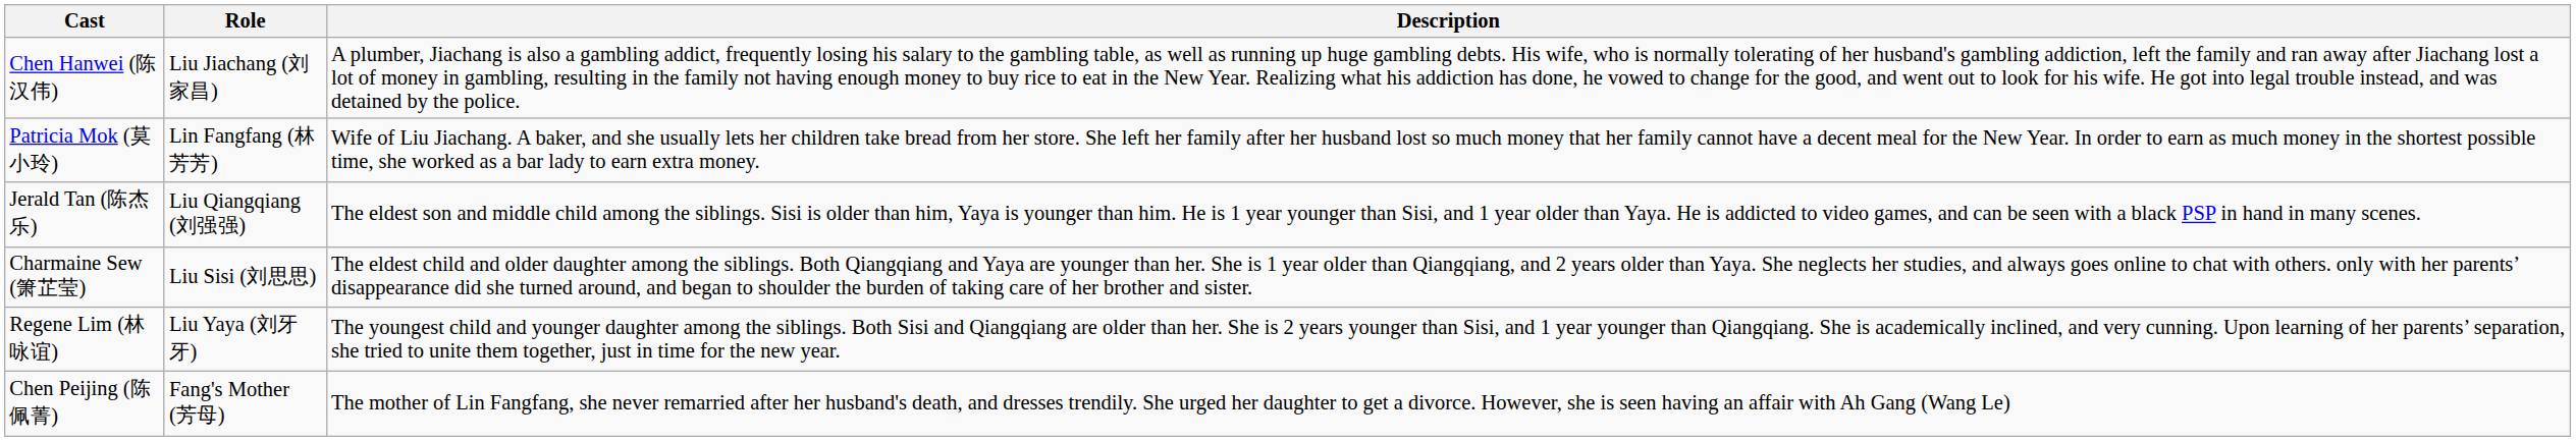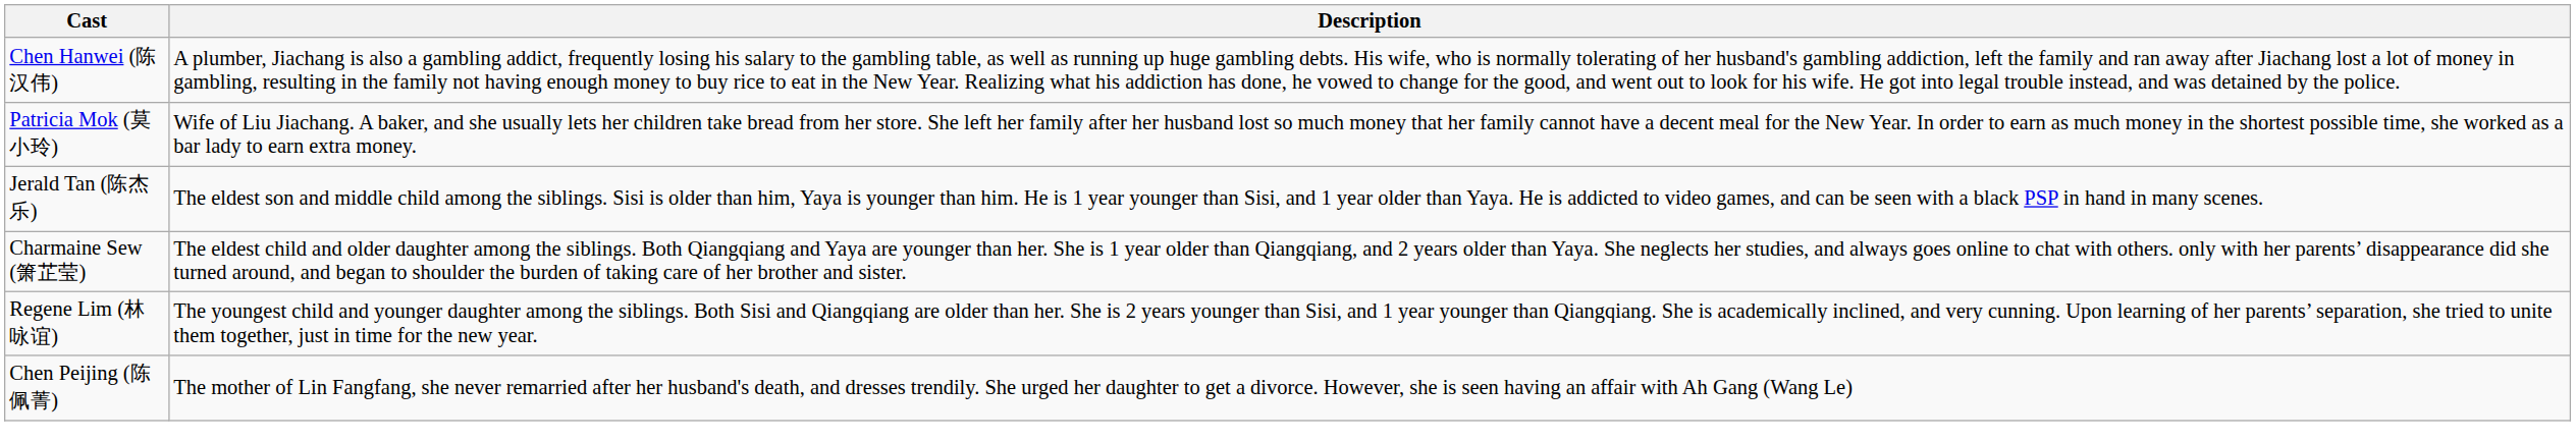- column: Role | Liu Jiachang (刘家昌) | Lin Fangfang (林芳芳) | Liu Qiangqiang (刘强强) | Liu Sisi (刘思思) | Liu Yaya (刘牙牙) | Fang's Mother (芳母)
